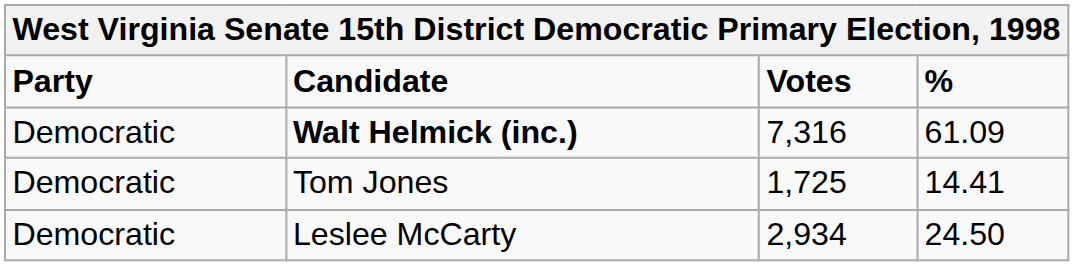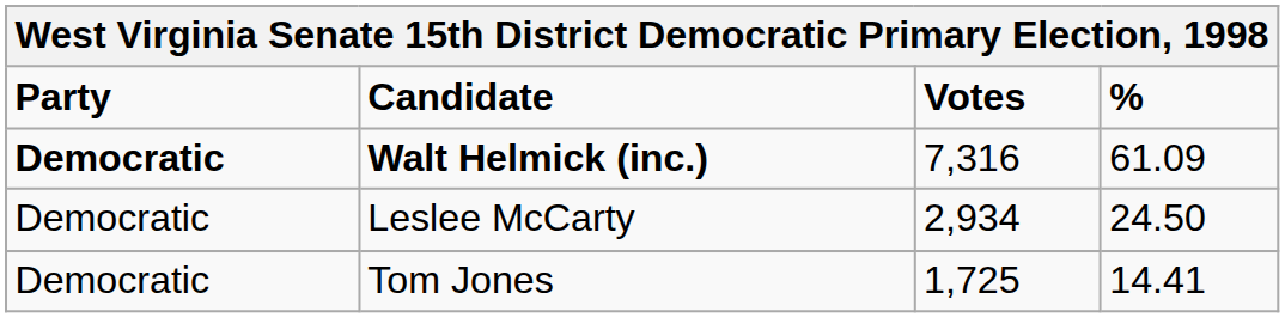Walt Helmick (inc.) | Party: normal -> bold
rows swapped: Leslee McCarty <-> Tom Jones
